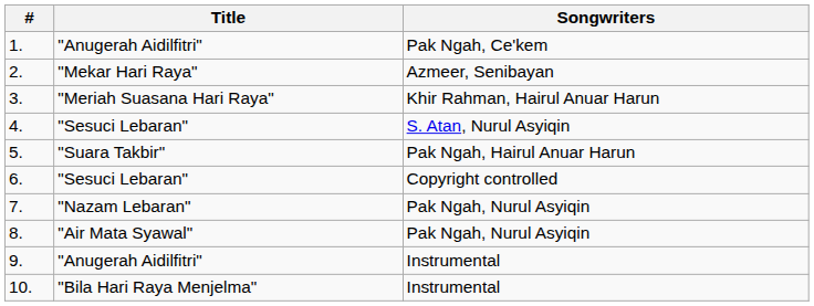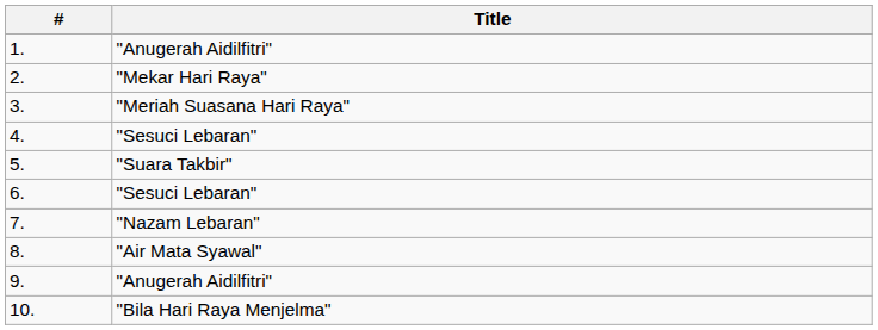- column: Songwriters | Pak Ngah, Ce'kem | Azmeer, Senibayan | Khir Rahman, Hairul Anuar Harun | S. Atan, Nurul Asyiqin | Pak Ngah, Hairul Anuar Harun | Copyright controlled | Pak Ngah, Nurul Asyiqin | Pak Ngah, Nurul Asyiqin | Instrumental | Instrumental
